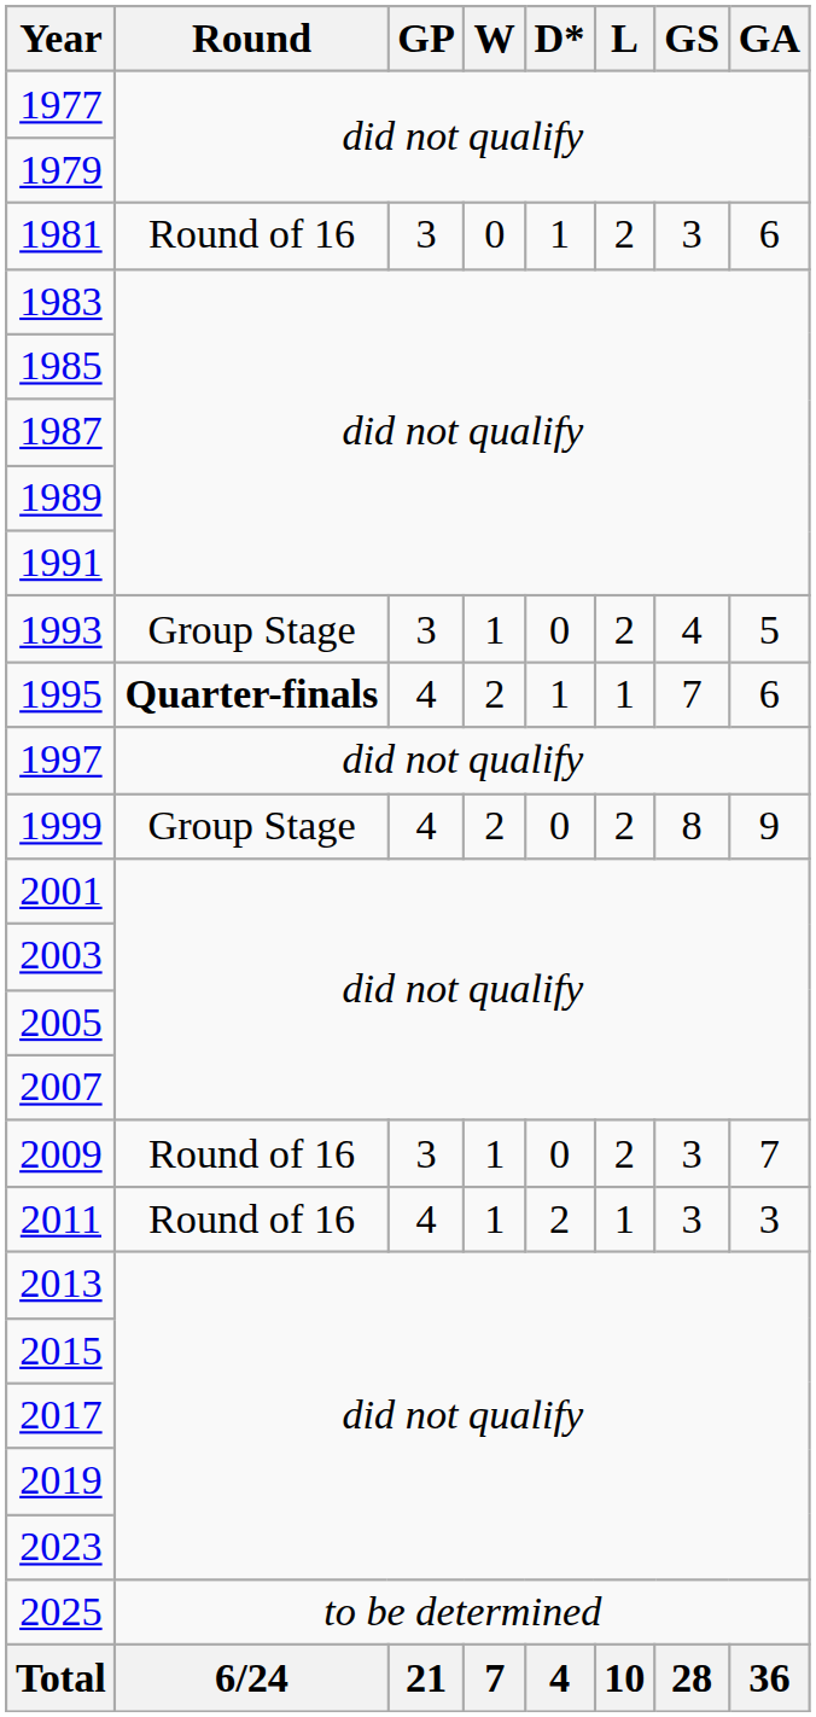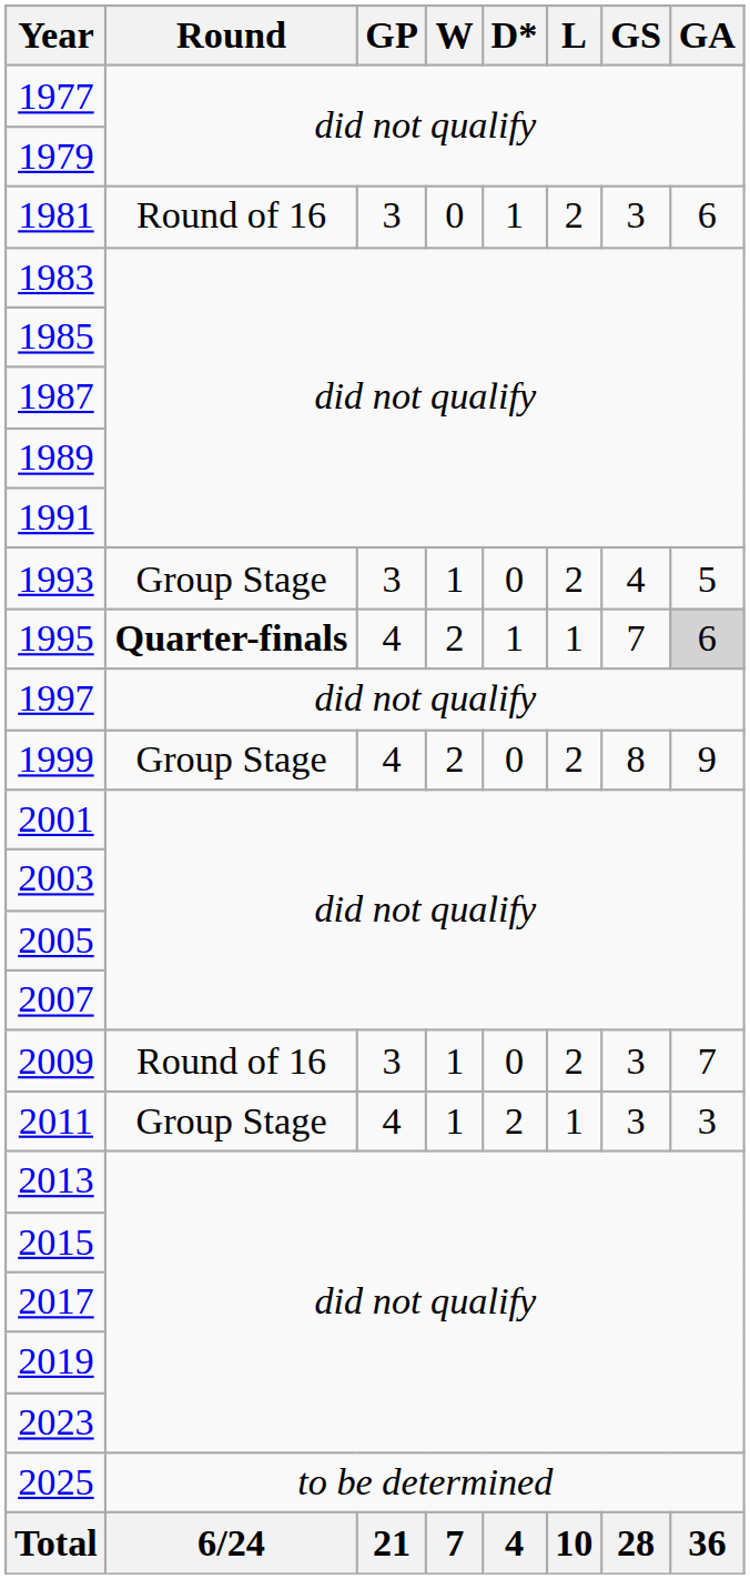1995 | GA: no background -> lightgrey background
2011 | Round: Round of 16 -> Group Stage
